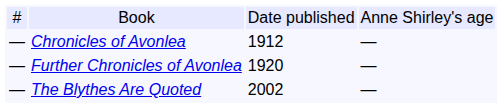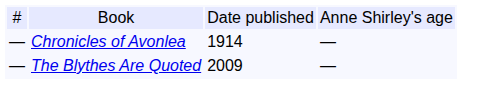Chronicles of Avonlea | column 3: 1912 -> 1914
- row: — | Further Chronicles of Avonlea | 1920 | —
The Blythes Are Quoted | column 3: 2002 -> 2009
